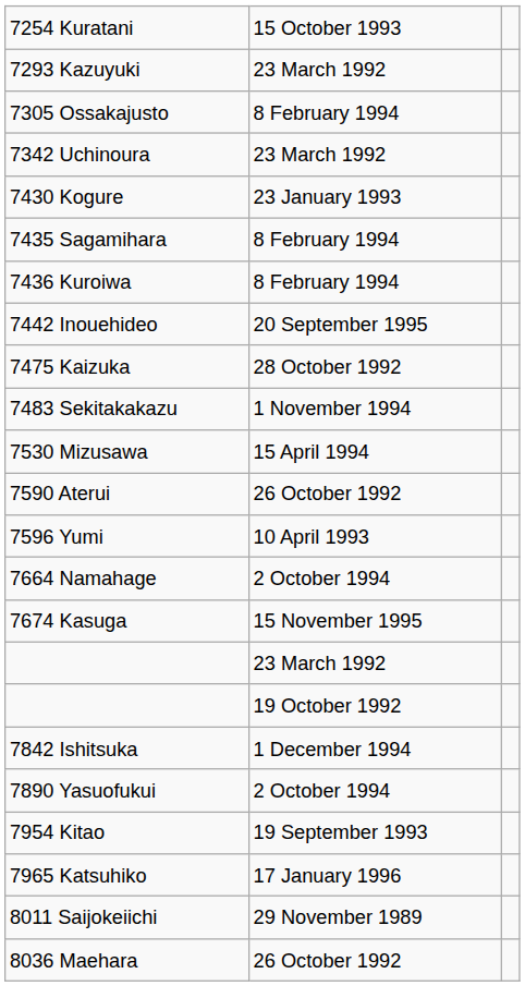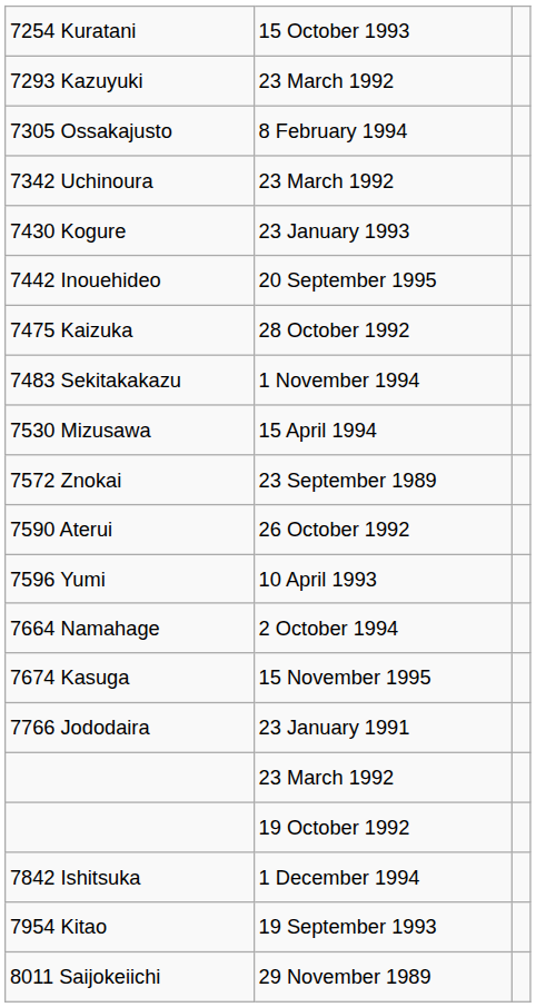- row: 7435 Sagamihara | 8 February 1994
- row: 7436 Kuroiwa | 8 February 1994
+ row: 7572 Znokai | 23 September 1989
+ row: 7766 Jododaira | 23 January 1991
- row: 7890 Yasuofukui | 2 October 1994
- row: 7965 Katsuhiko | 17 January 1996
- row: 8036 Maehara | 26 October 1992
